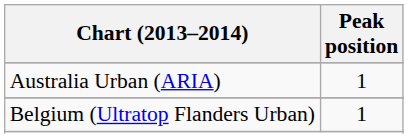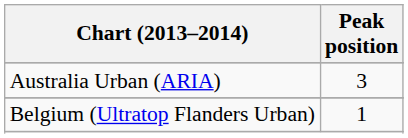Australia Urban (ARIA) | Peak position: 1 -> 3
